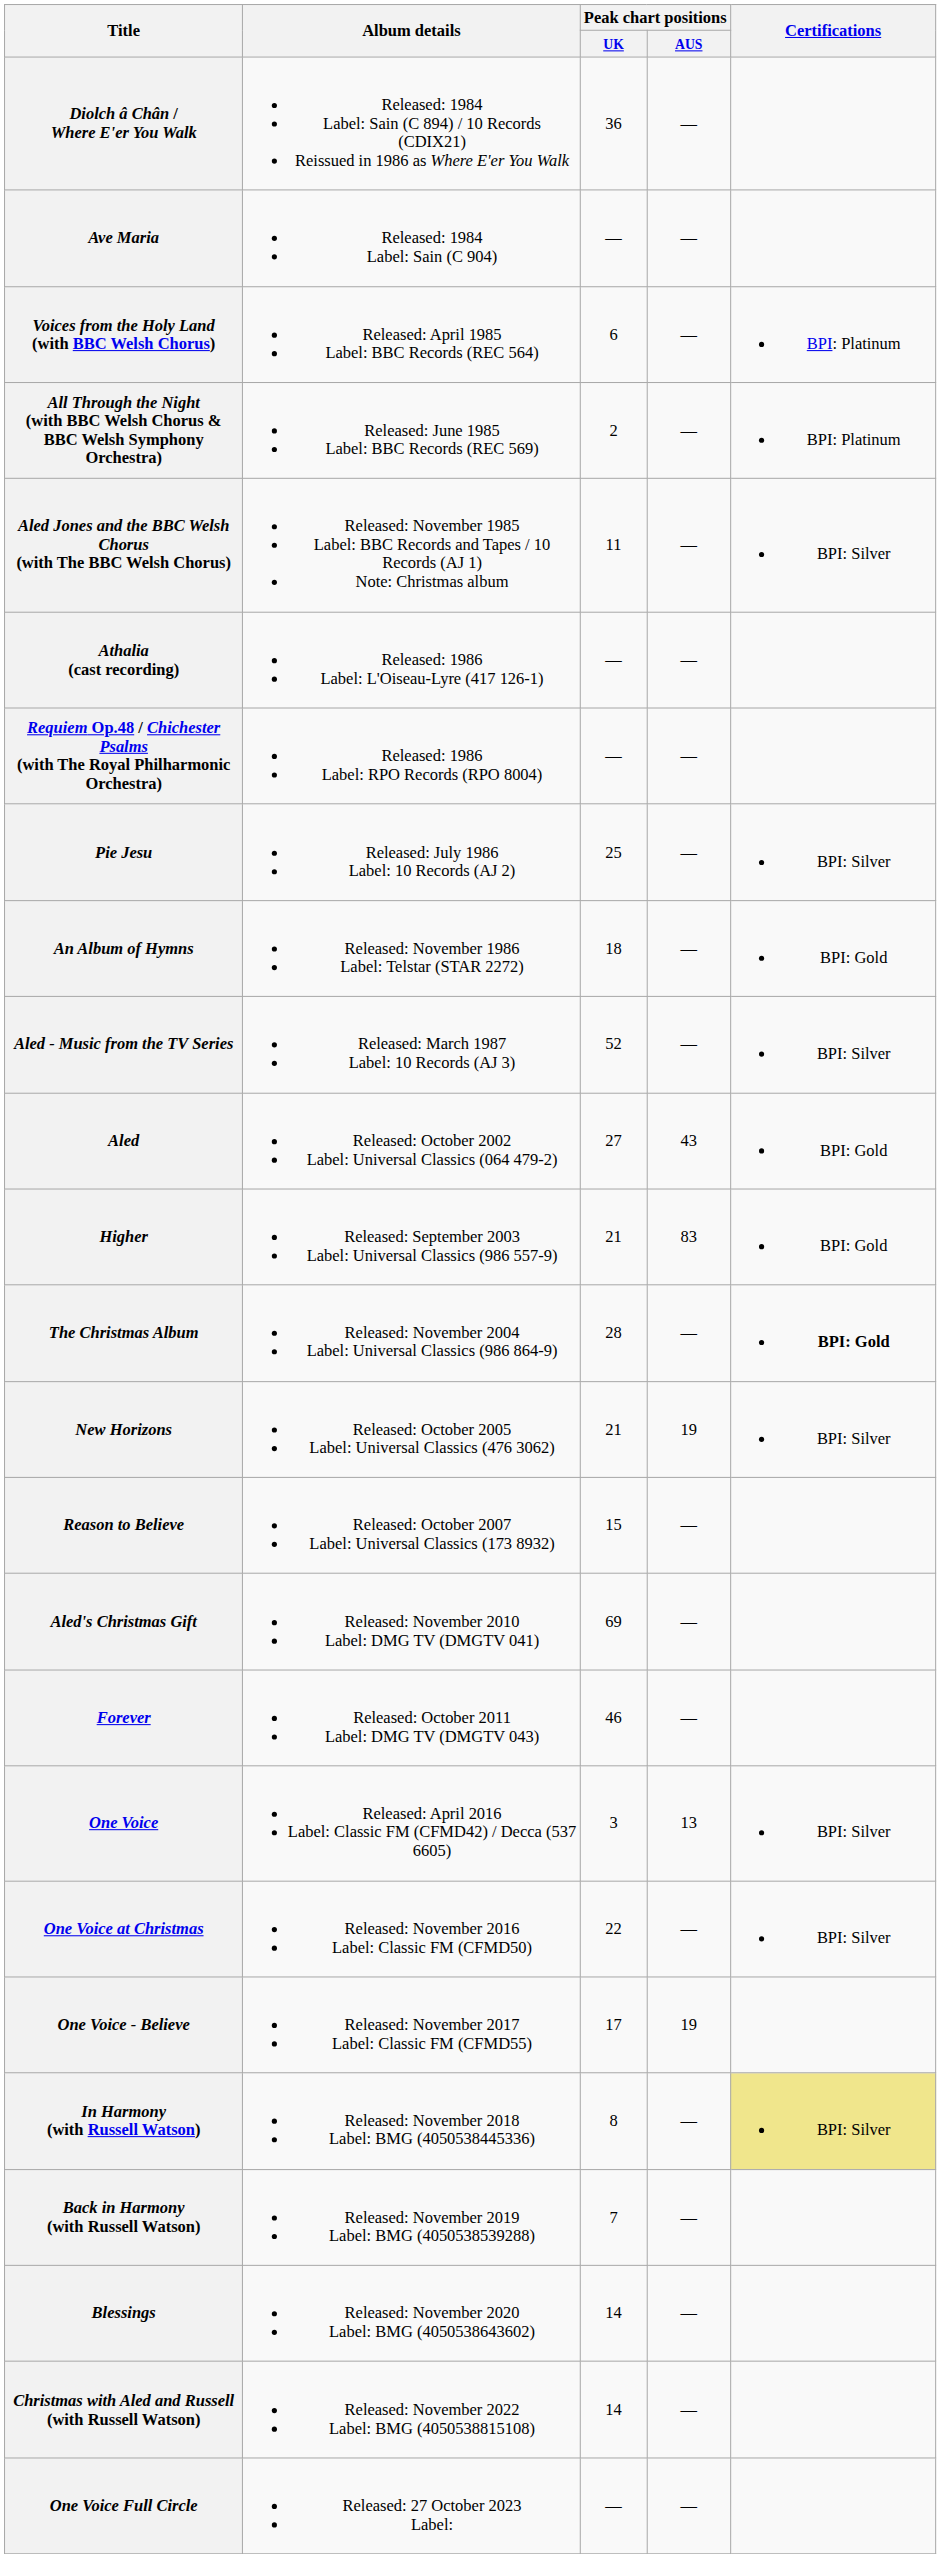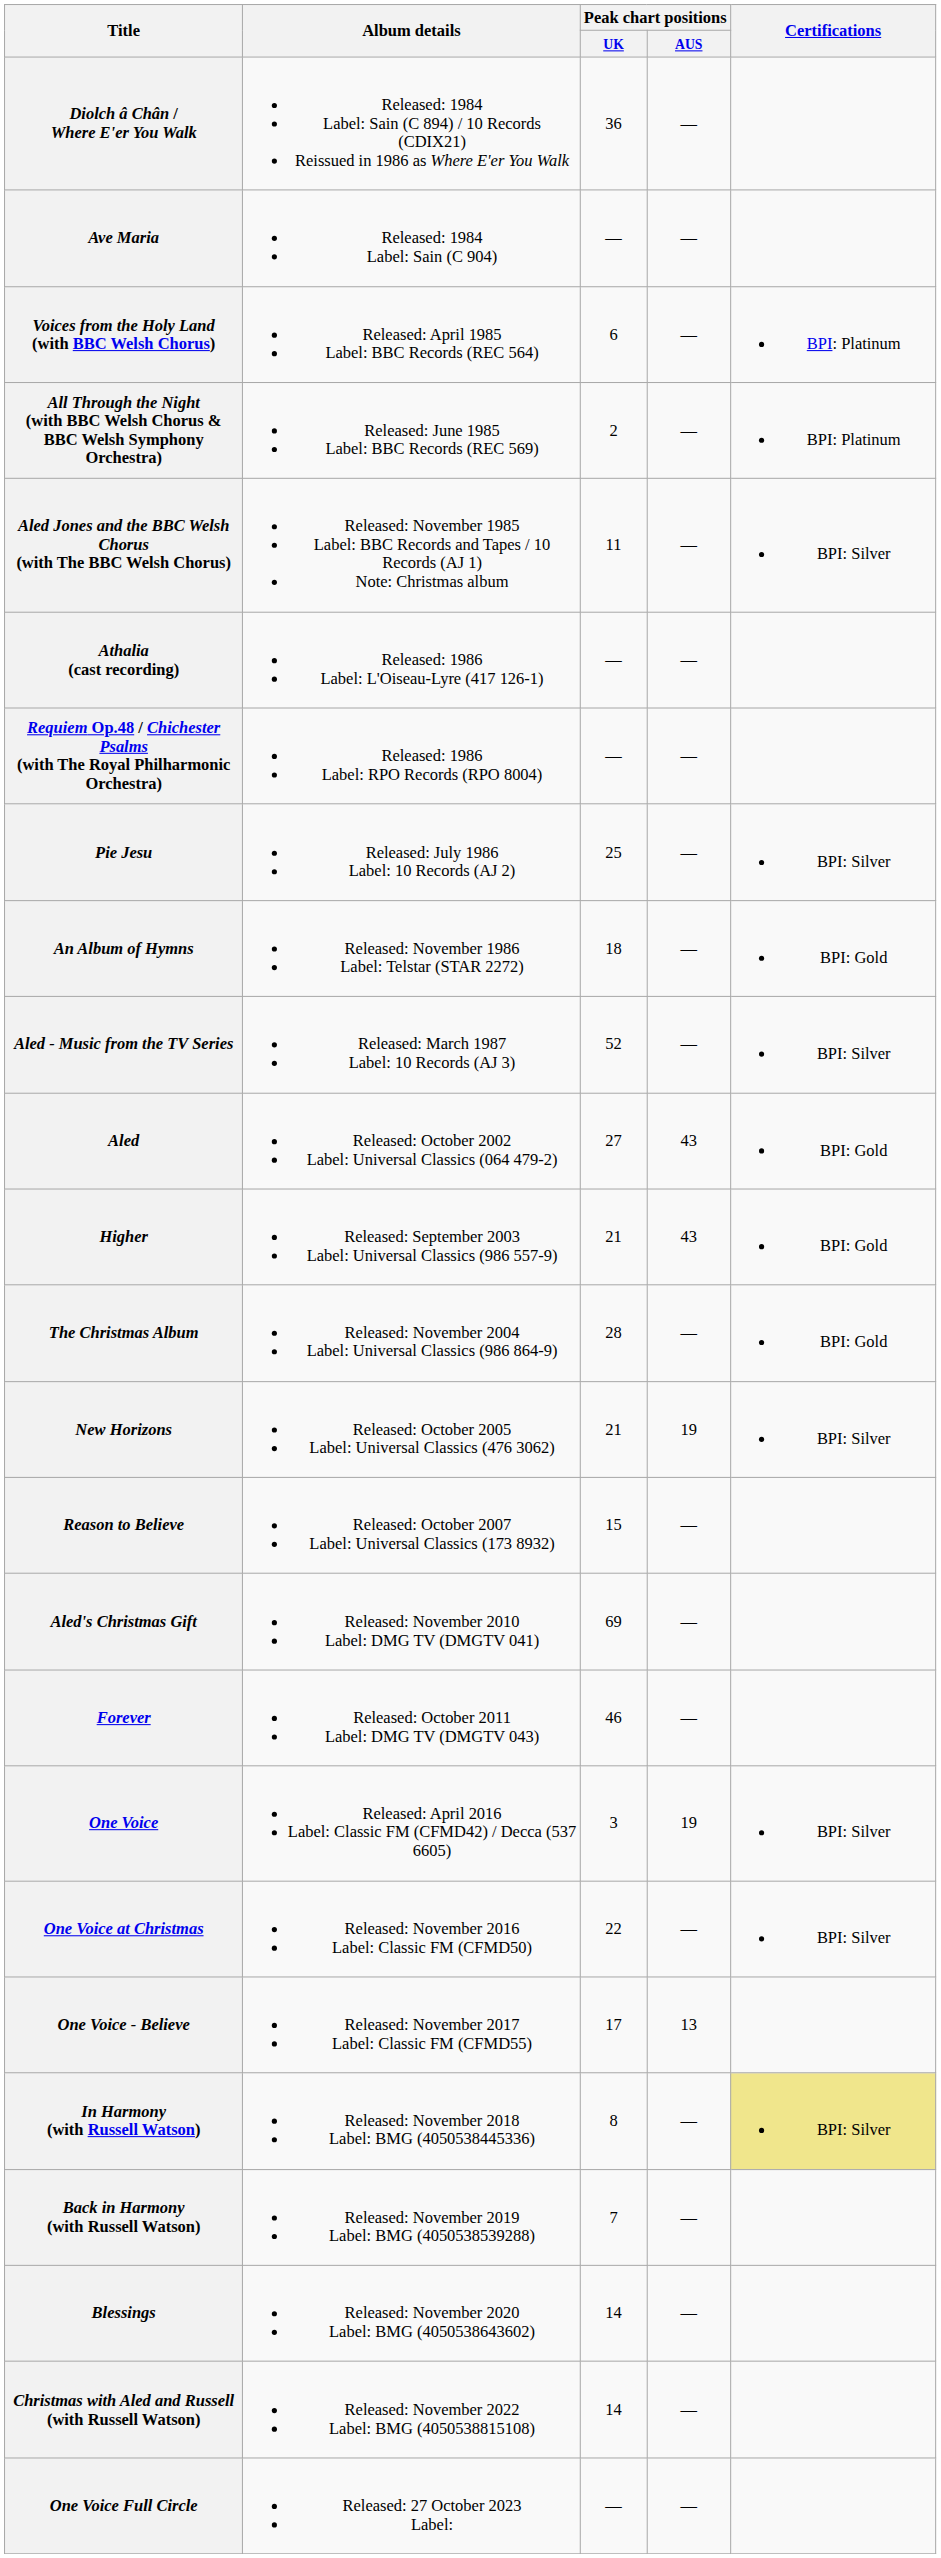Higher | Peak chart positions / AUS: 83 -> 43
The Christmas Album | Certifications: bold -> normal
One Voice | Peak chart positions / AUS: 13 -> 19
One Voice - Believe | Peak chart positions / AUS: 19 -> 13
